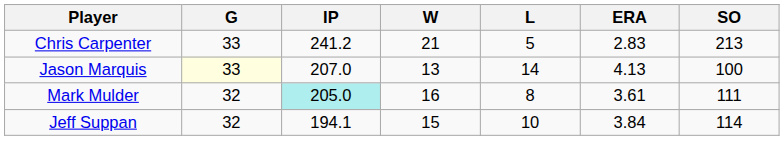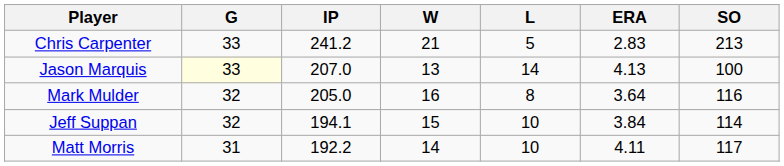Mark Mulder | IP: paleturquoise background -> no background
Mark Mulder | ERA: 3.61 -> 3.64
Mark Mulder | SO: 111 -> 116
+ row: Matt Morris | 31 | 192.2 | 14 | 10 | 4.11 | 117
